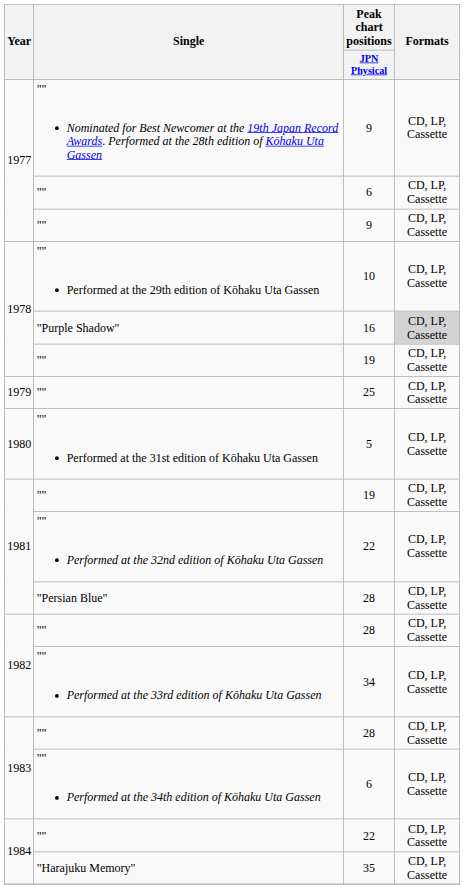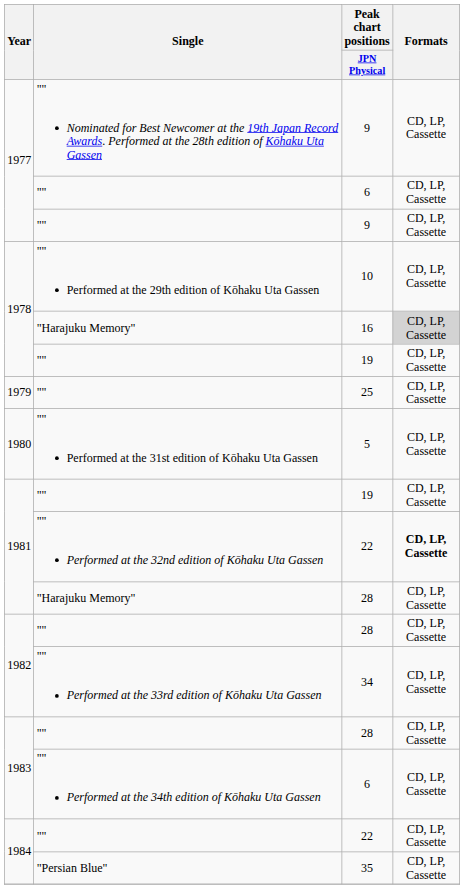16 | Single: "Purple Shadow" -> "Harajuku Memory"
1981 / 22 | Formats: normal -> bold
1981 / 28 | Single: "Persian Blue" -> "Harajuku Memory"
35 | Single: "Harajuku Memory" -> "Persian Blue"
